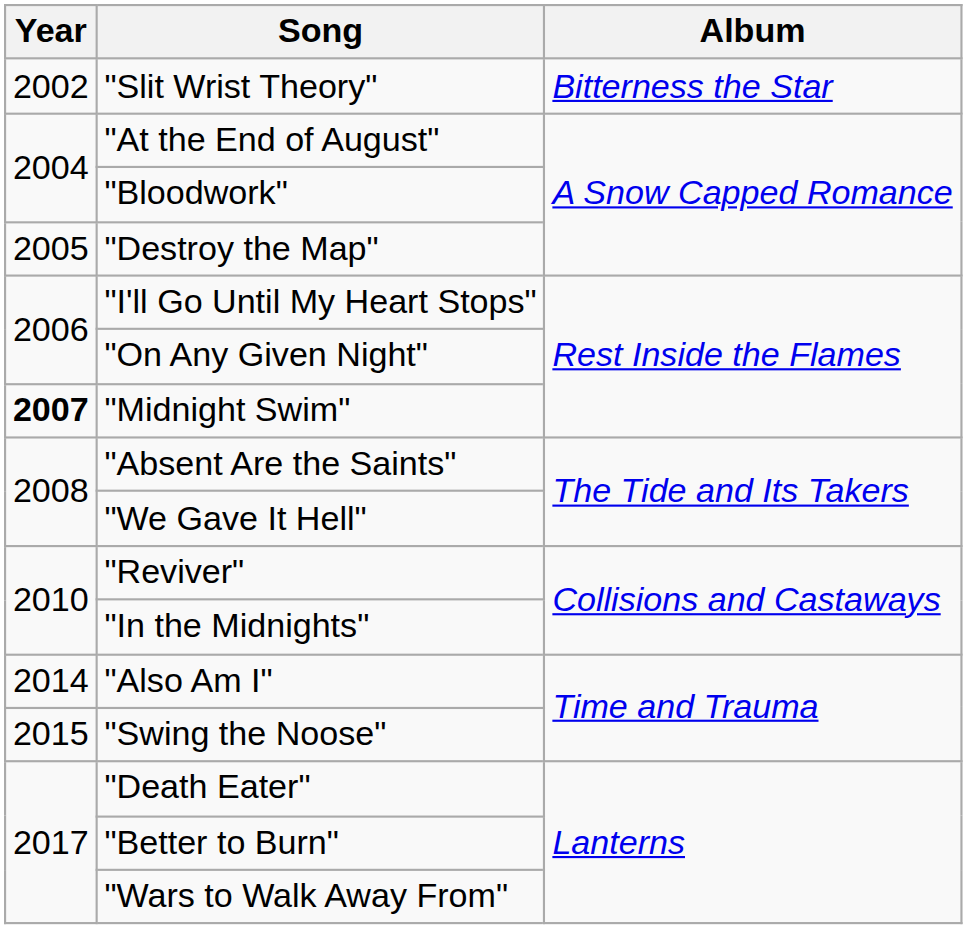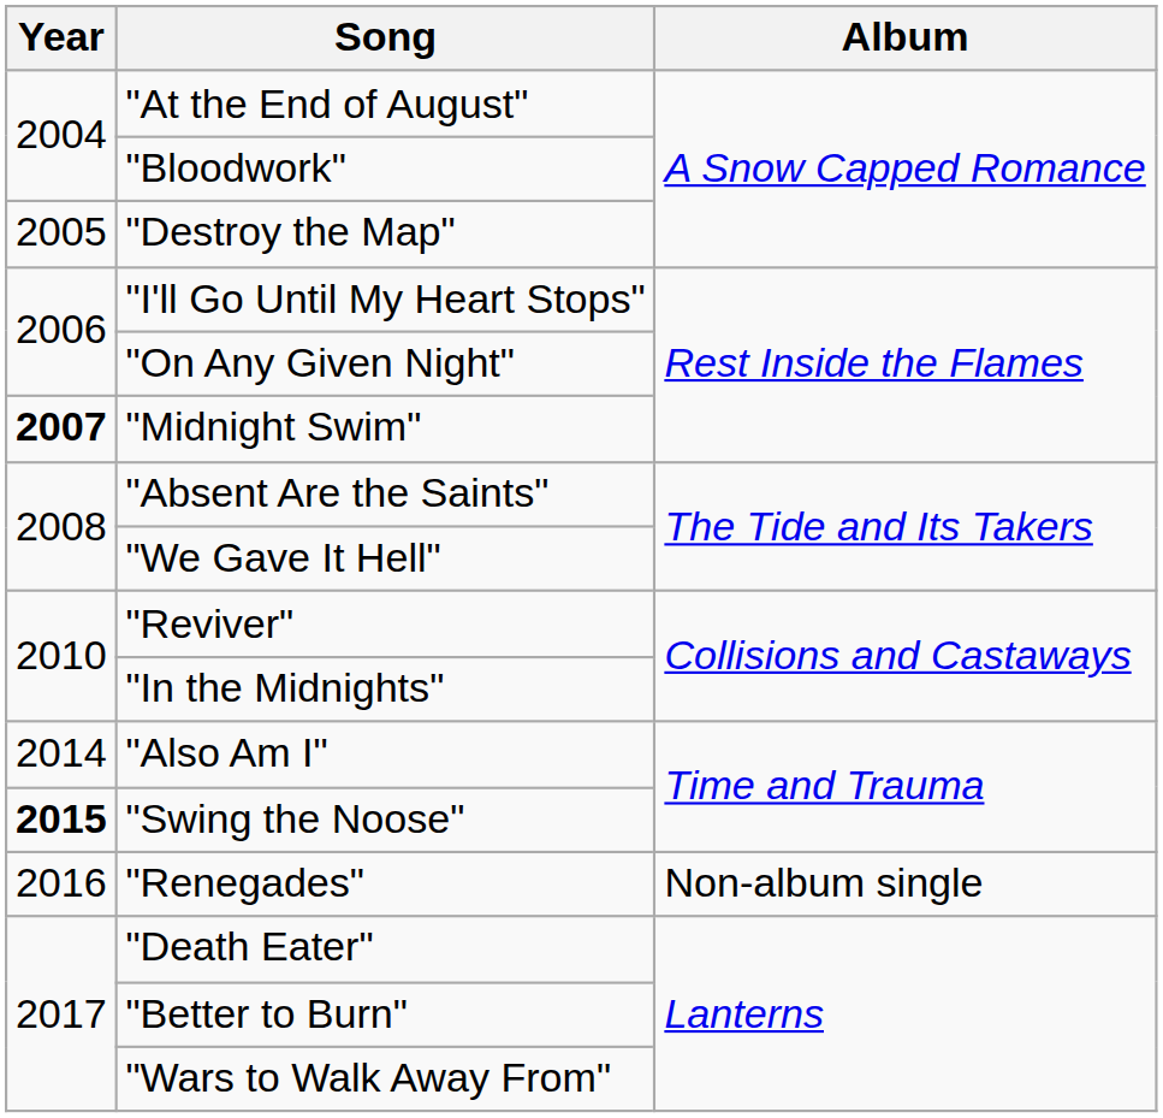- row: 2002 | "Slit Wrist Theory" | Bitterness the Star
"Swing the Noose" | Year: normal -> bold
+ row: 2016 | "Renegades" | Non-album single
